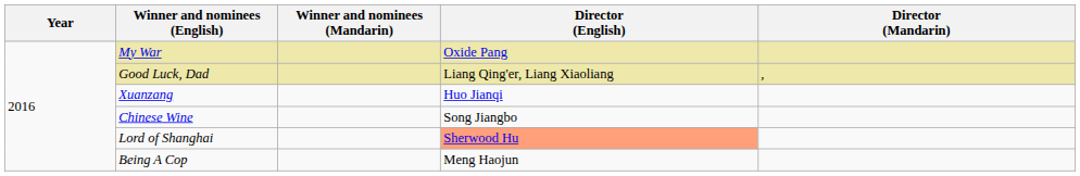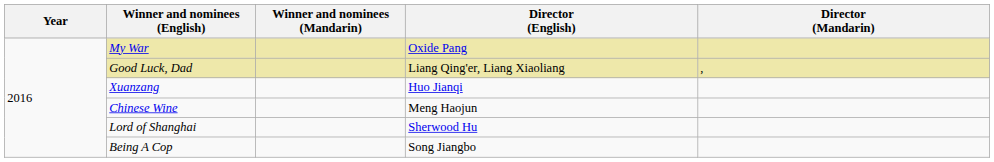Chinese Wine | Director (English): Song Jiangbo -> Meng Haojun
Lord of Shanghai | Director (English): lightsalmon background -> no background
Being A Cop | Director (English): Meng Haojun -> Song Jiangbo
